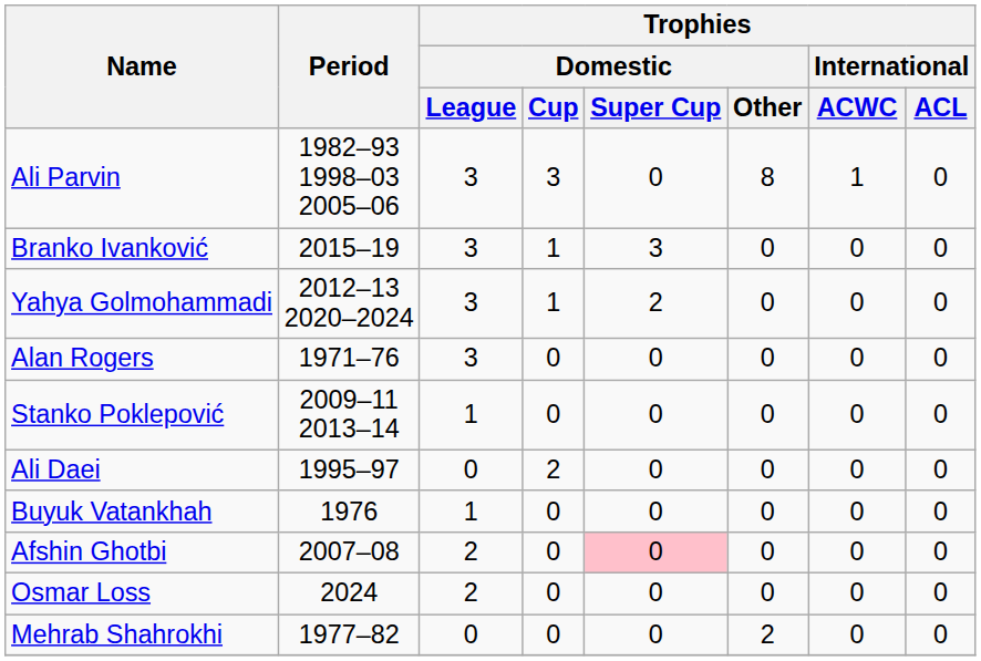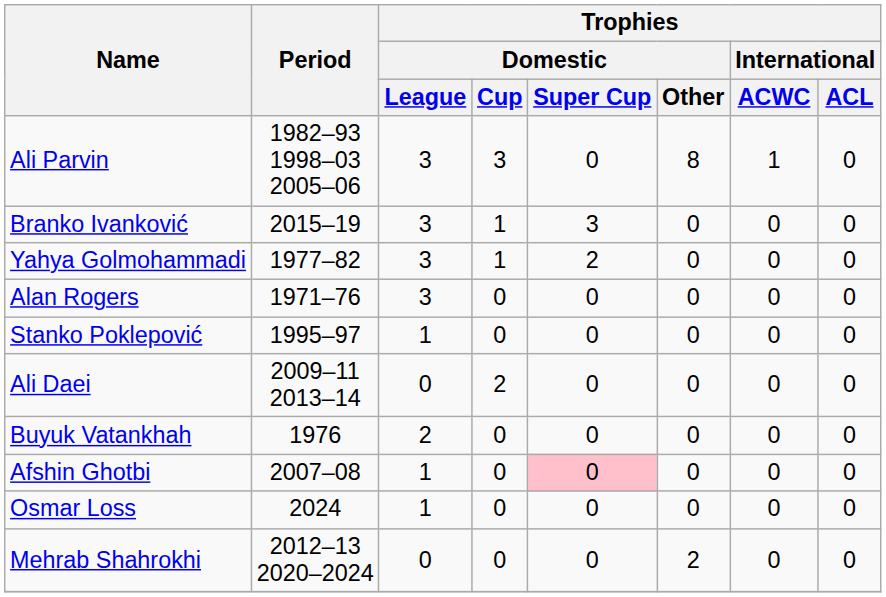Yahya Golmohammadi | Period: 2012–13 2020–2024 -> 1977–82
Stanko Poklepović | Period: 2009–11 2013–14 -> 1995–97
Ali Daei | Period: 1995–97 -> 2009–11 2013–14
Buyuk Vatankhah | Trophies / Domestic / League: 1 -> 2
Afshin Ghotbi | Trophies / Domestic / League: 2 -> 1
Osmar Loss | Trophies / Domestic / League: 2 -> 1
Mehrab Shahrokhi | Period: 1977–82 -> 2012–13 2020–2024
